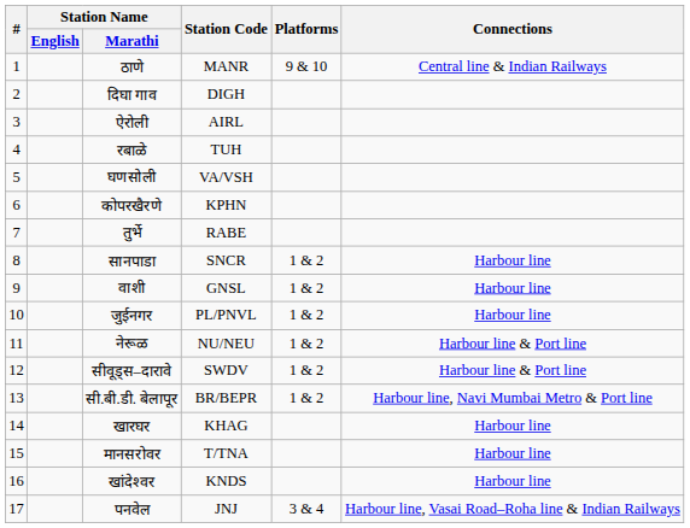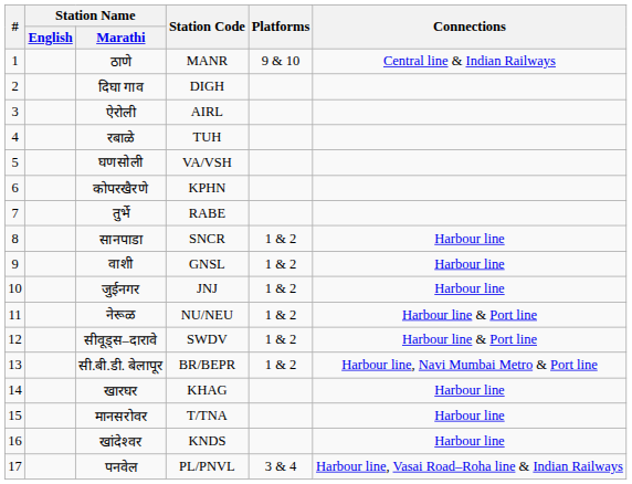जुईनगर | Station Code: PL/PNVL -> JNJ
पनवेल | Station Code: JNJ -> PL/PNVL
